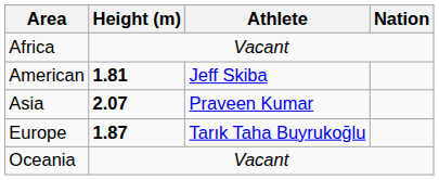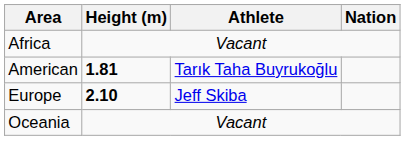American | Athlete: Jeff Skiba -> Tarık Taha Buyrukoğlu
- row: Asia | 2.07 | Praveen Kumar
Europe | Height (m): 1.87 -> 2.10
Europe | Athlete: Tarık Taha Buyrukoğlu -> Jeff Skiba
